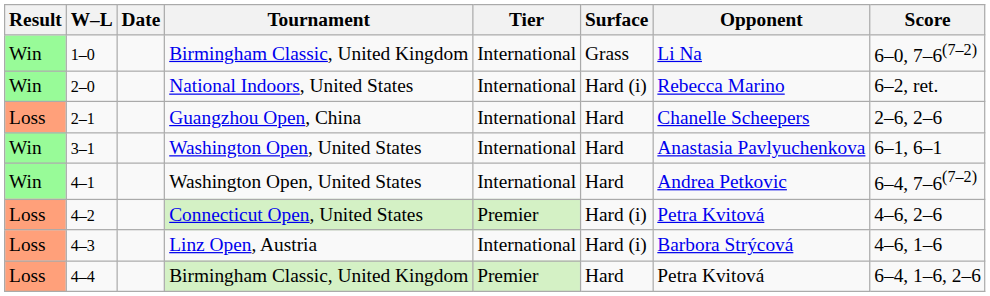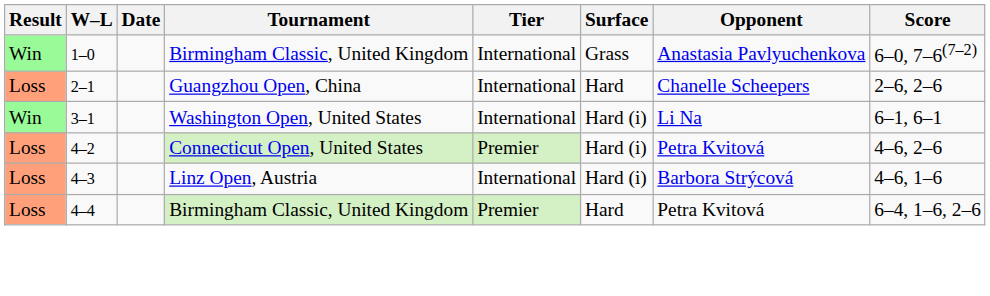1–0 | Opponent: Li Na -> Anastasia Pavlyuchenkova
- row: Win | 2–0 | National Indoors, United States | International | Hard (i) | Rebecca Marino | 6–2, ret.
3–1 | Surface: Hard -> Hard (i)
3–1 | Opponent: Anastasia Pavlyuchenkova -> Li Na
- row: Win | 4–1 | Washington Open, United States | International | Hard | Andrea Petkovic | 6–4, 7–6(7–2)
